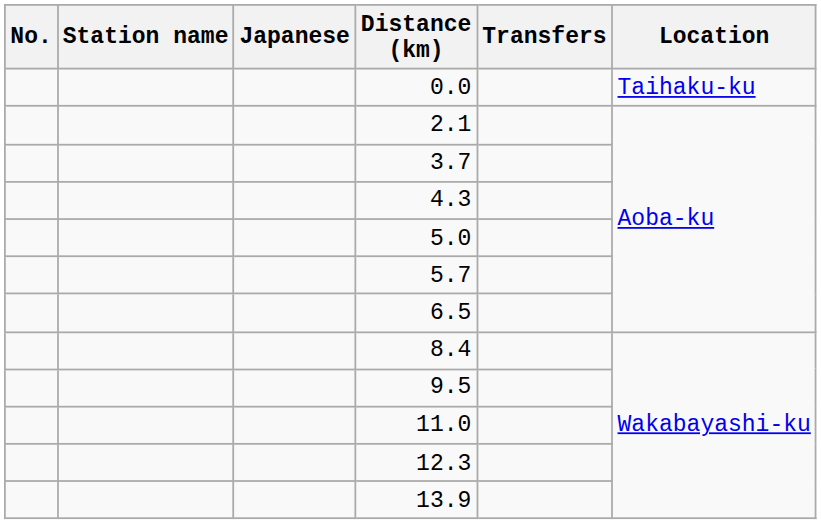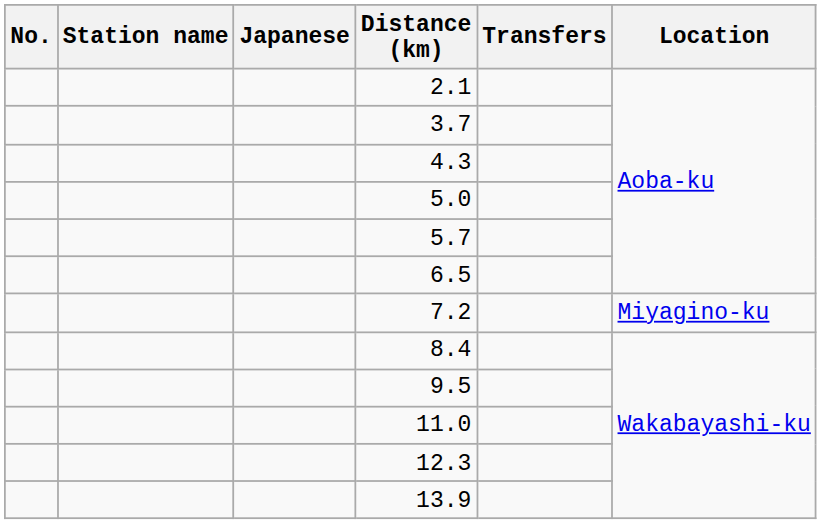- row: 0.0 | Taihaku-ku
+ row: 7.2 | Miyagino-ku
